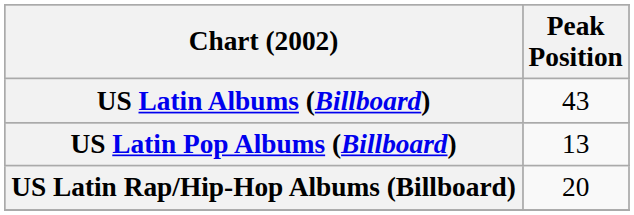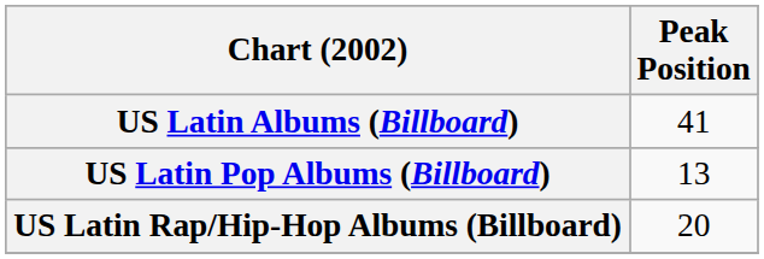US Latin Albums (Billboard) | Peak Position: 43 -> 41
